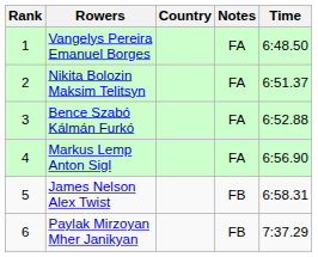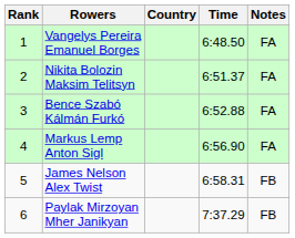columns swapped: Time <-> Notes
